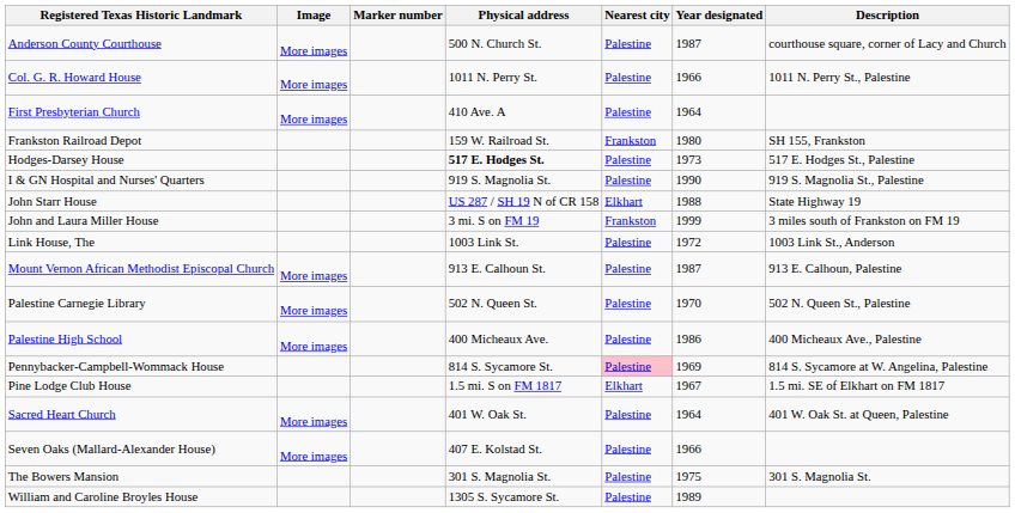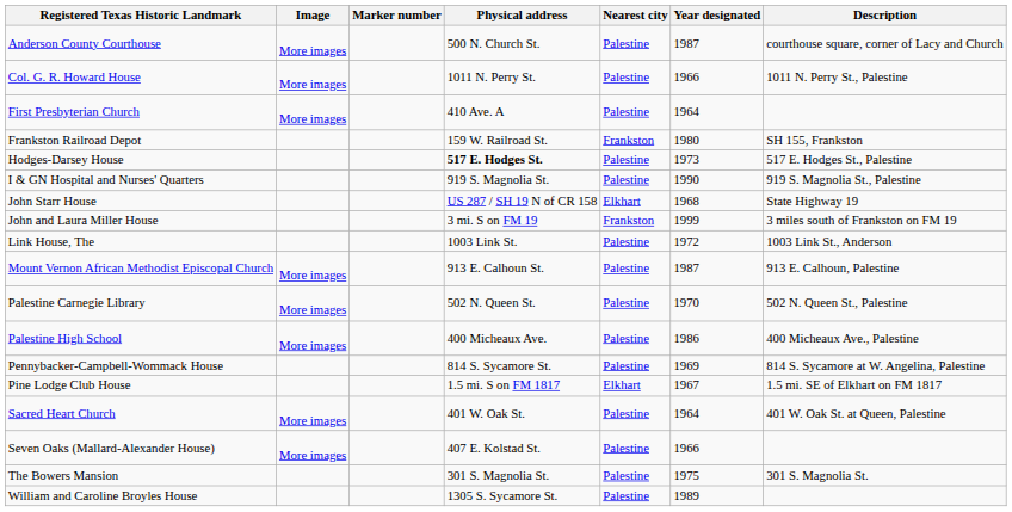John Starr House | Year designated: 1988 -> 1968
Pennybacker-Campbell-Wommack House | Nearest city: pink background -> no background
